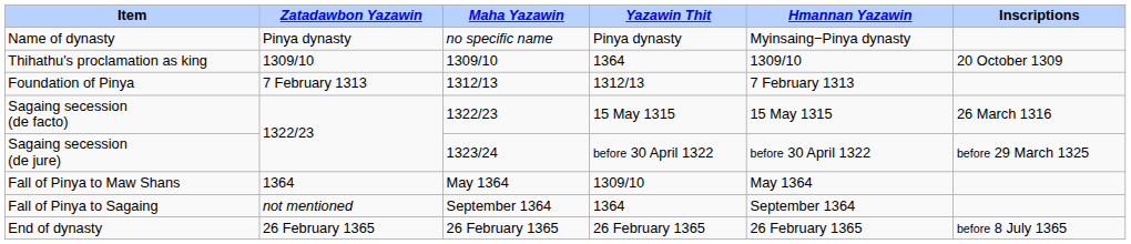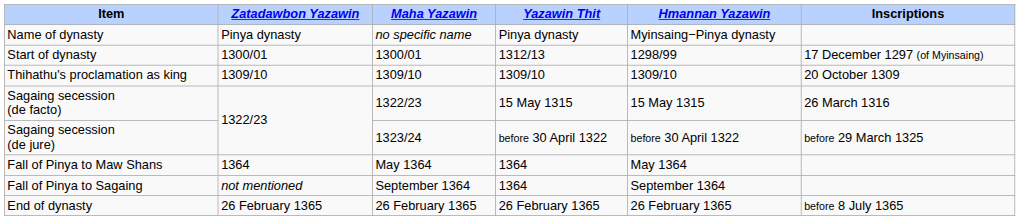+ row: Start of dynasty | 1300/01 | 1300/01 | 1312/13 | 1298/99 | 17 December 1297 (of Myinsaing)
Thihathu's proclamation as king | Yazawin Thit: 1364 -> 1309/10
- row: Foundation of Pinya | 7 February 1313 | 1312/13 | 1312/13 | 7 February 1313
Fall of Pinya to Maw Shans | Yazawin Thit: 1309/10 -> 1364
